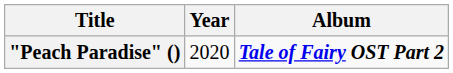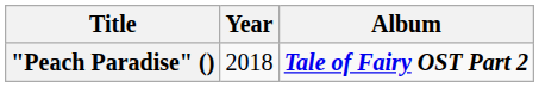"Peach Paradise" () | Year: 2020 -> 2018
